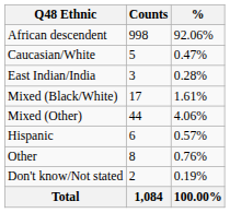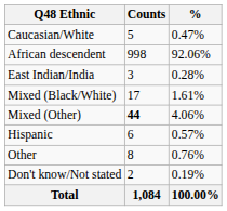rows swapped: African descendent <-> Caucasian/White
Mixed (Other) | Counts: normal -> bold
